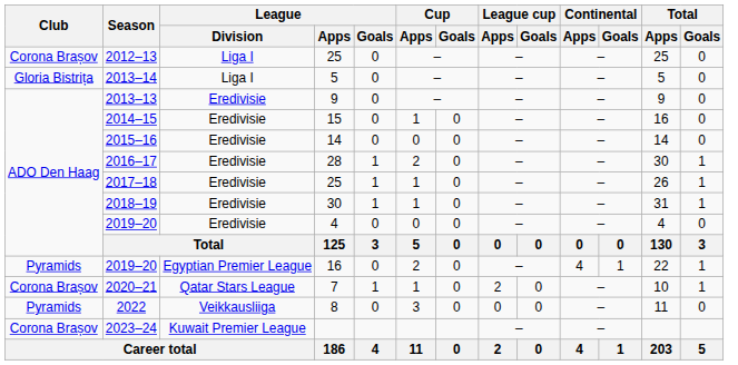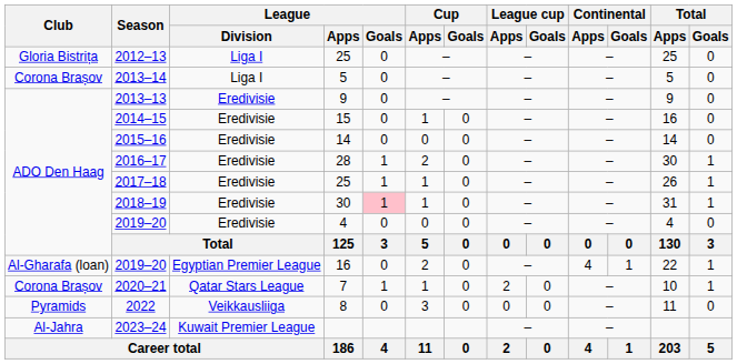2012–13 | Club: Corona Brașov -> Gloria Bistrița
2013–14 | Club: Gloria Bistrița -> Corona Brașov
2018–19 | League / Goals: no background -> pink background
2019–20 / 16 | Club: Pyramids -> Al-Gharafa (loan)
2023–24 | Club: Corona Brașov -> Al-Jahra
